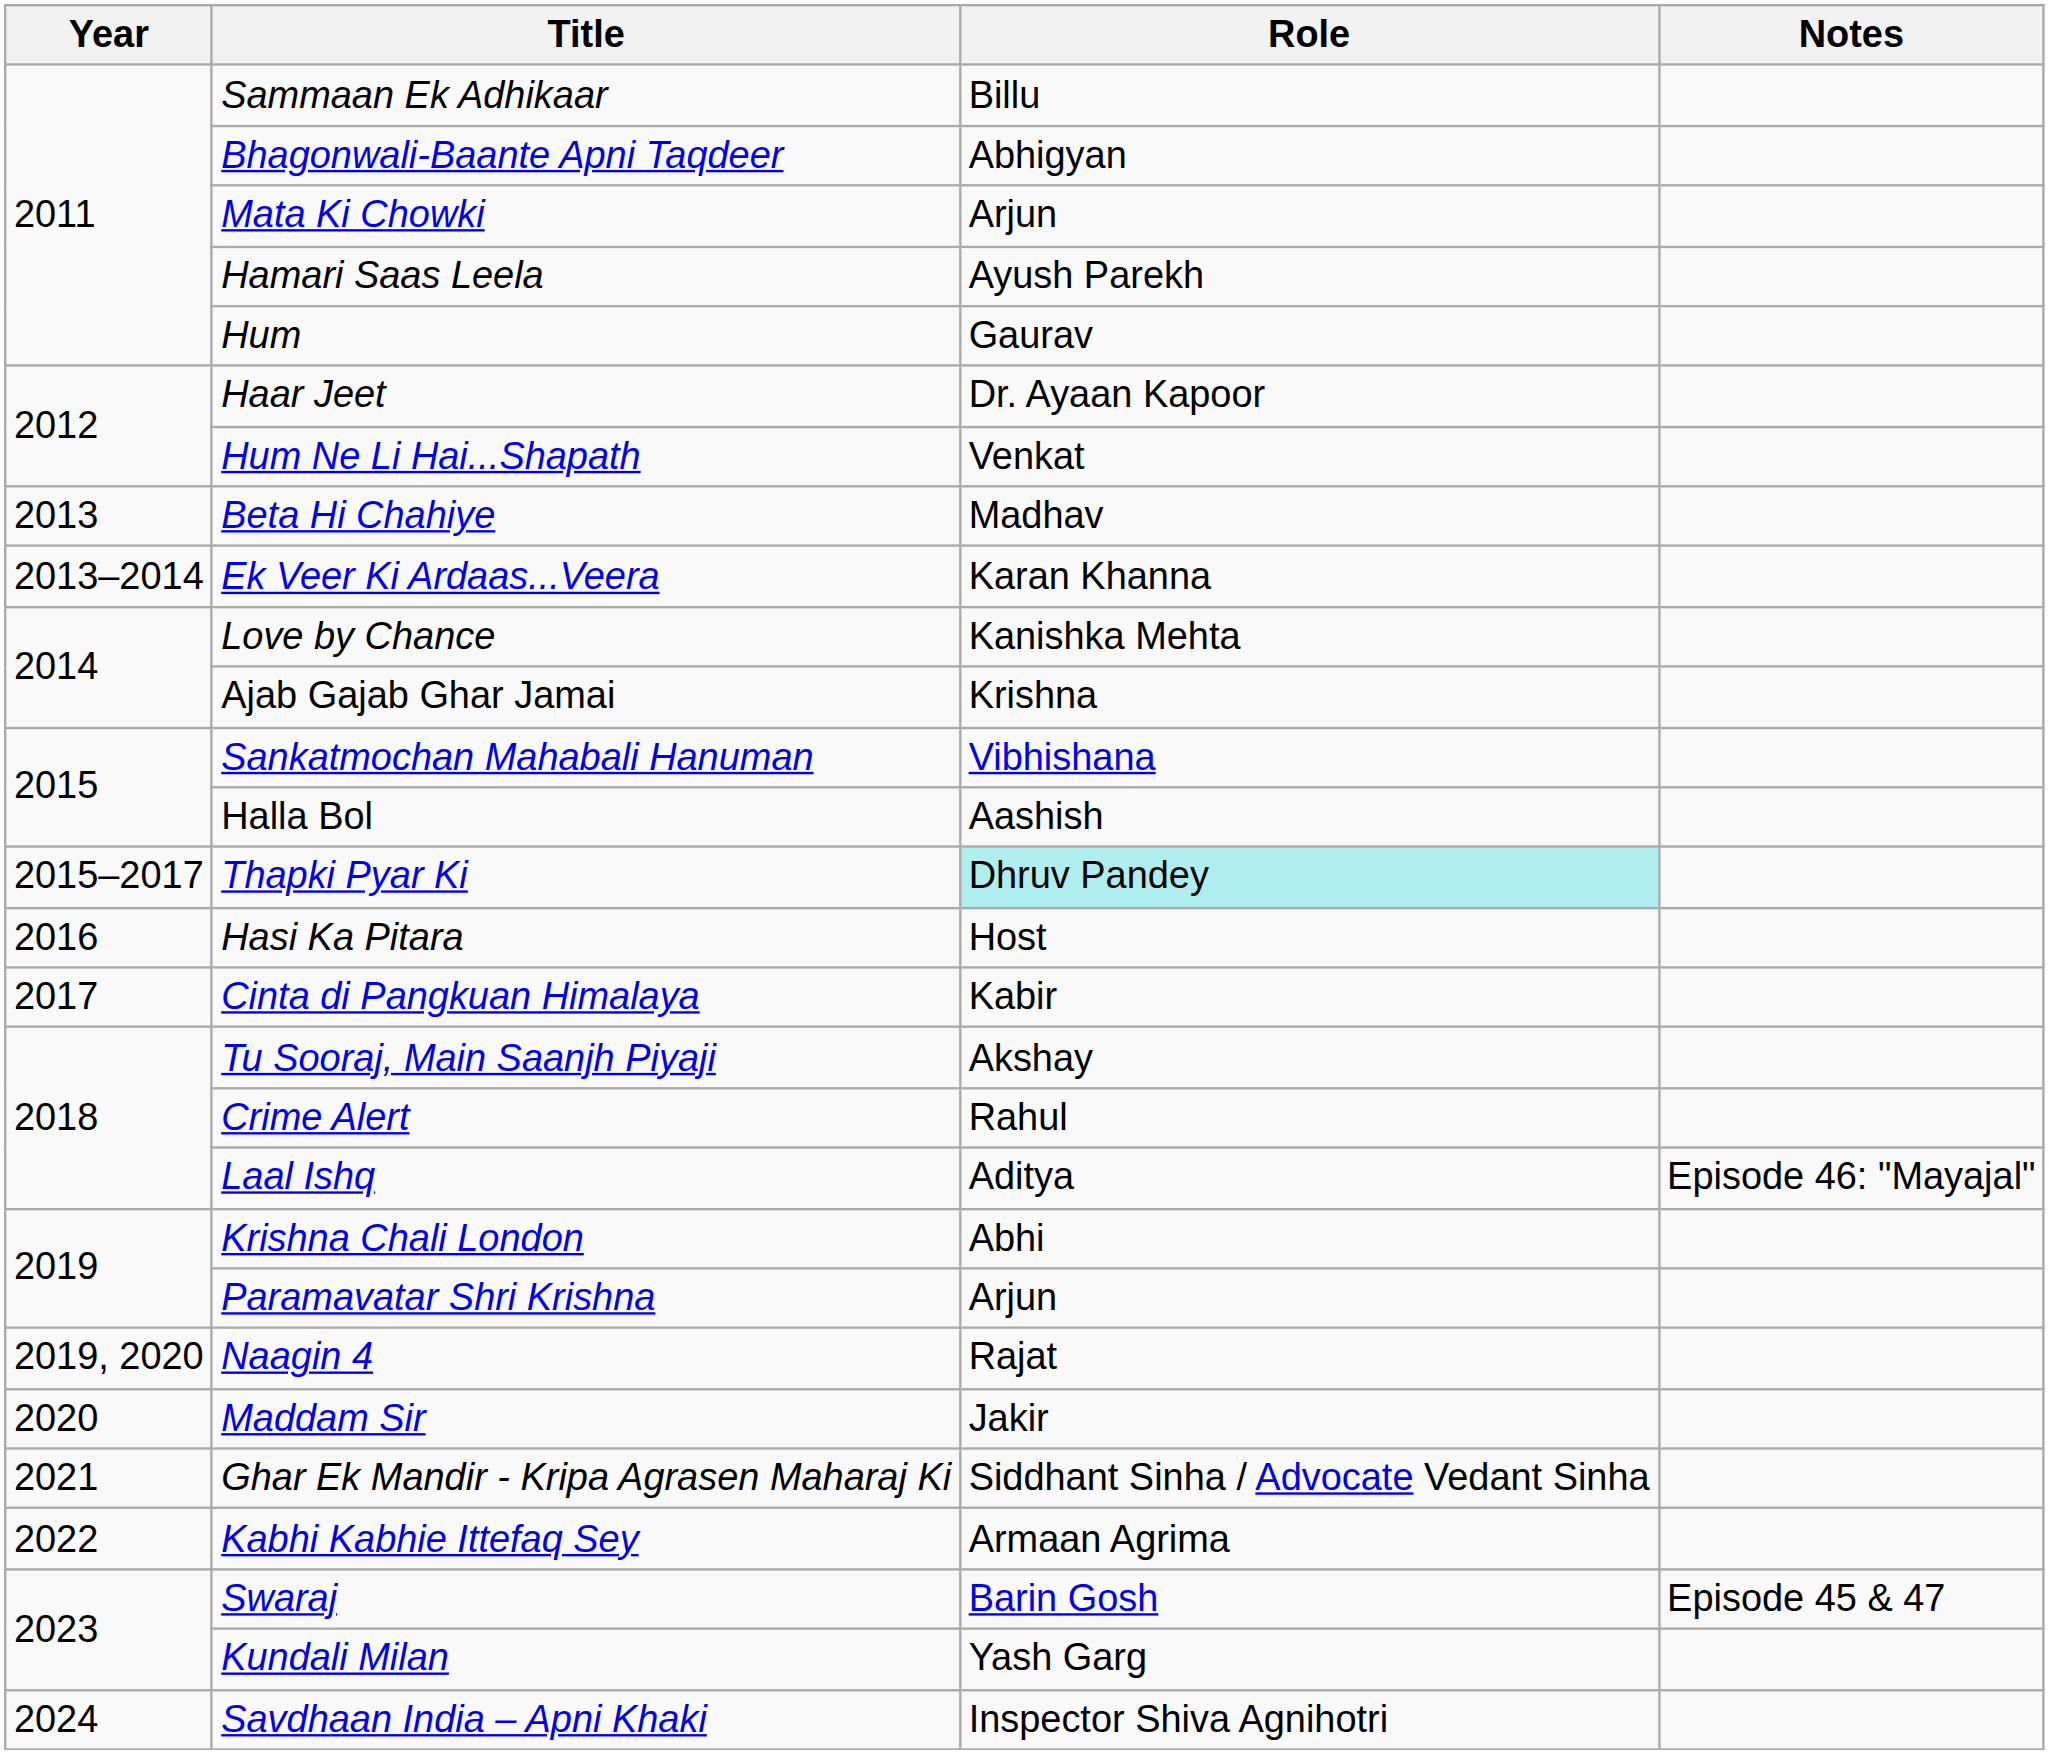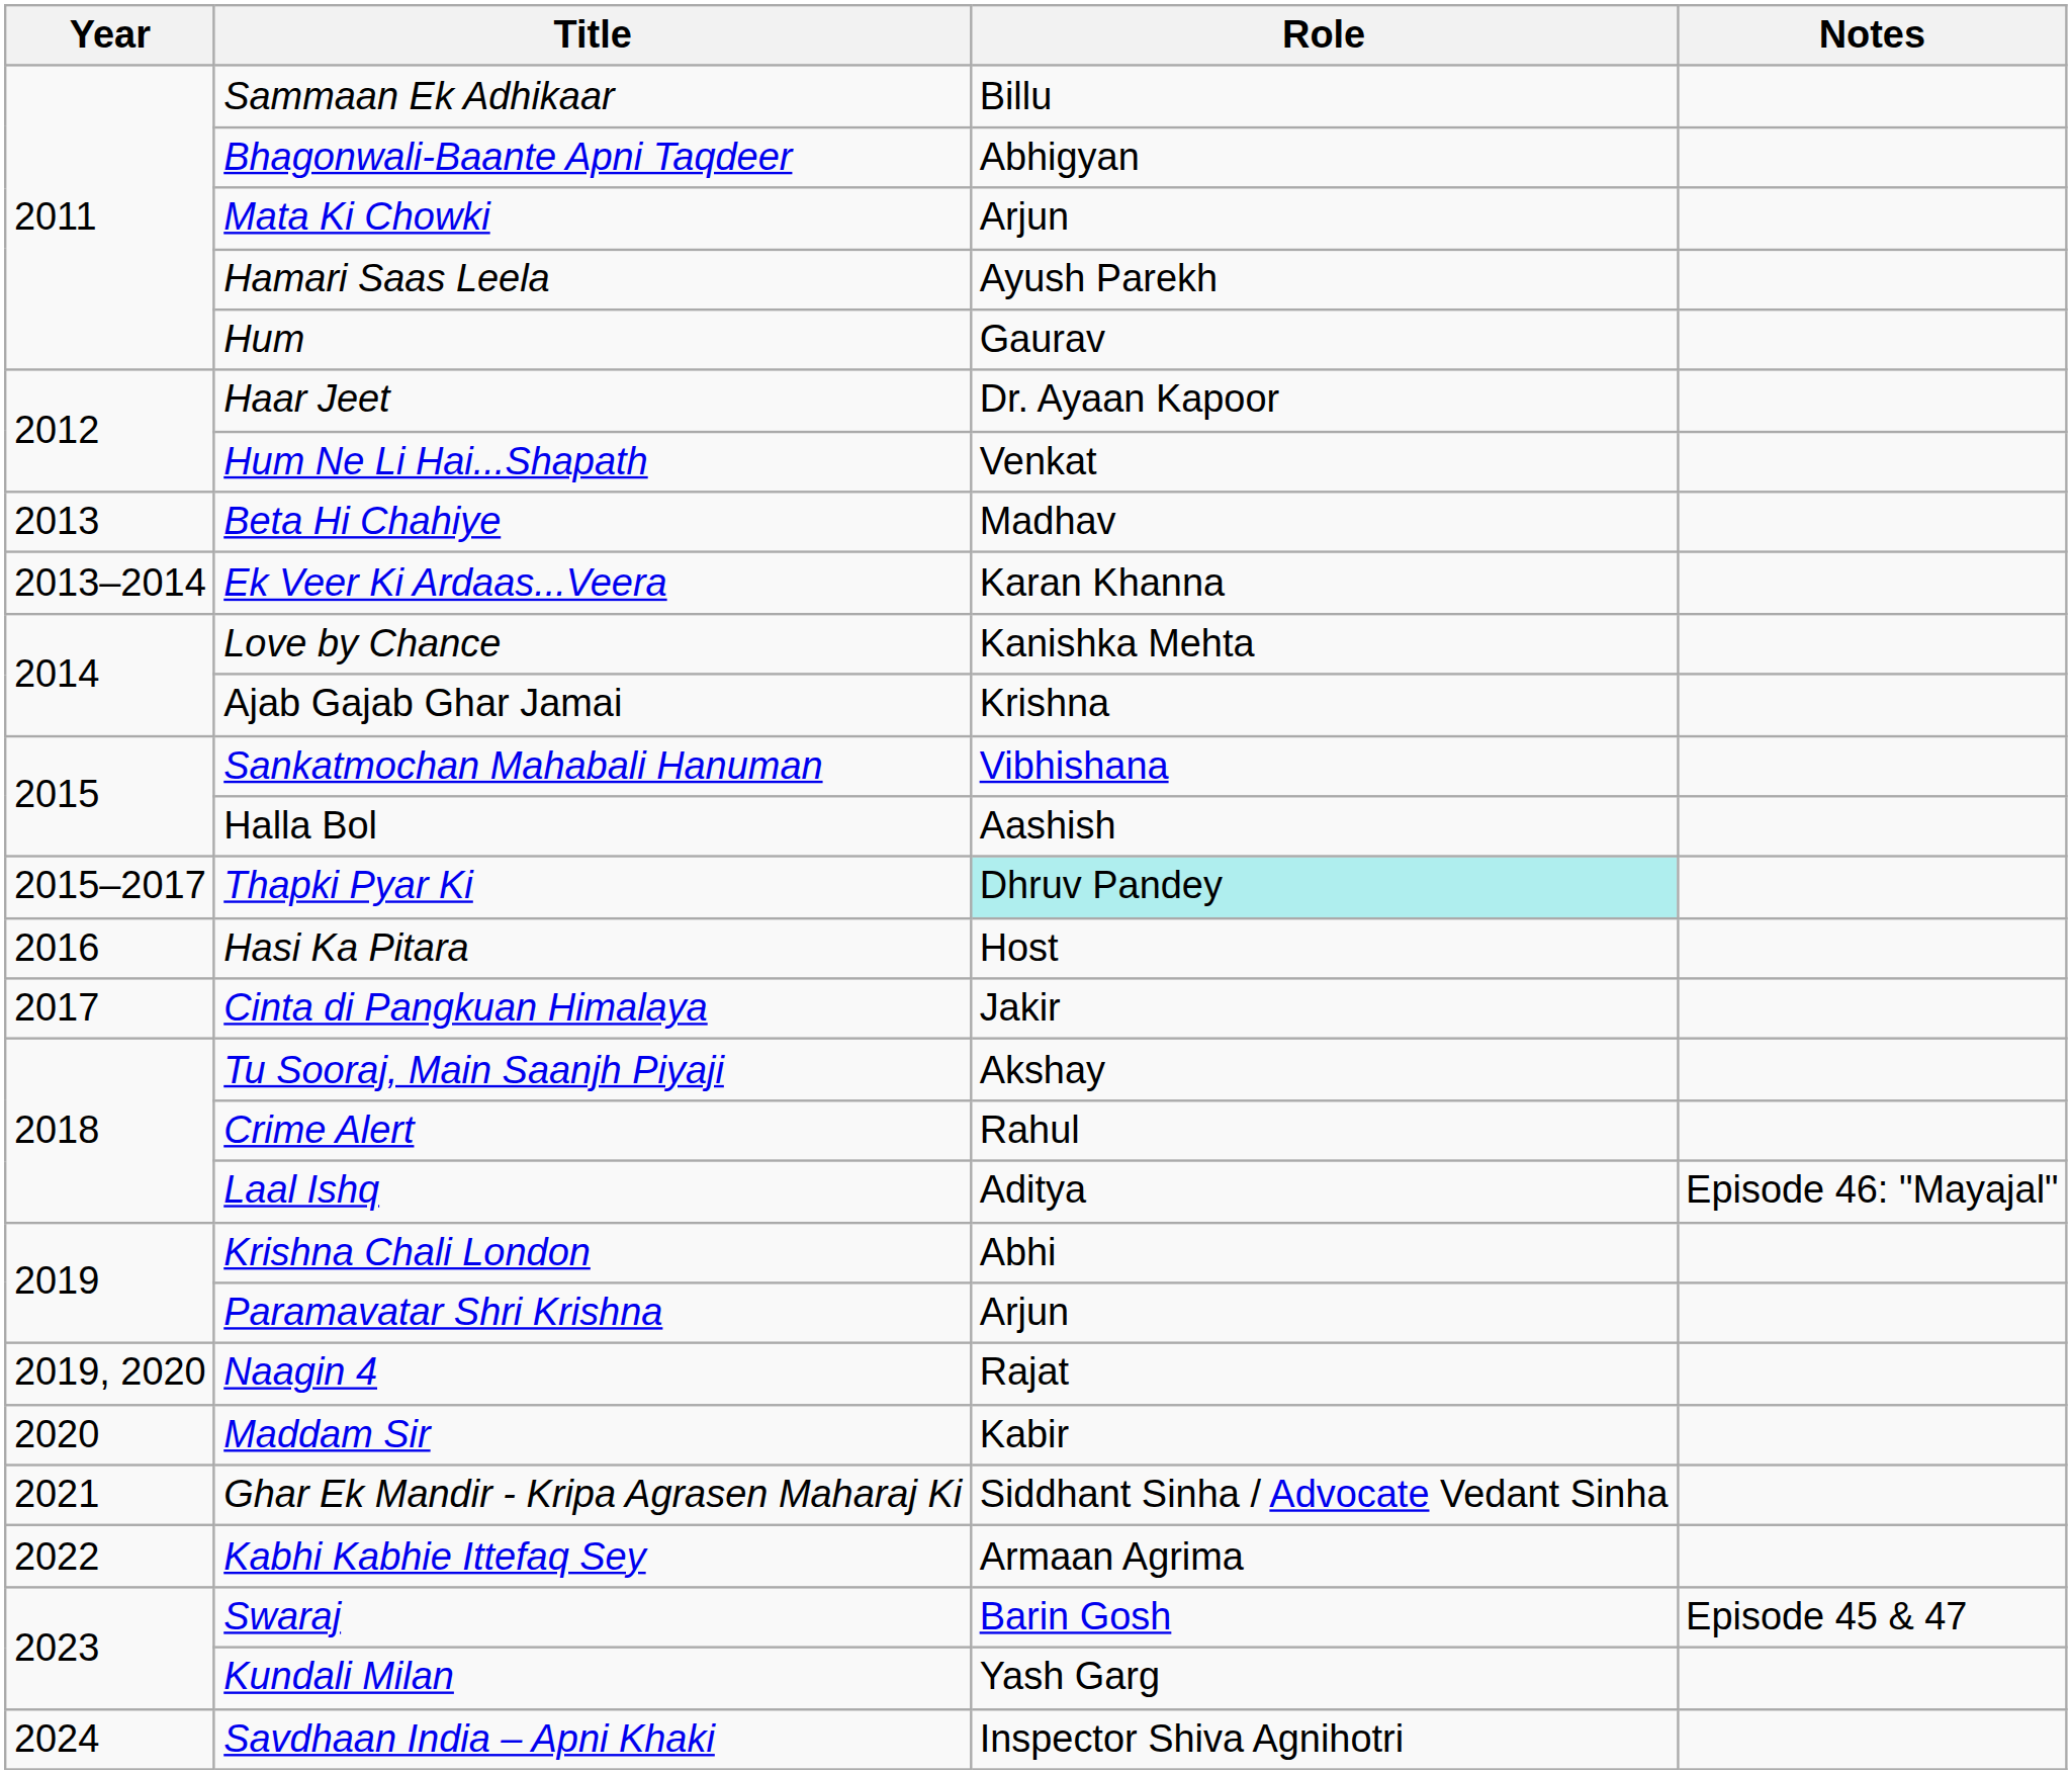Cinta di Pangkuan Himalaya | Role: Kabir -> Jakir
Maddam Sir | Role: Jakir -> Kabir
